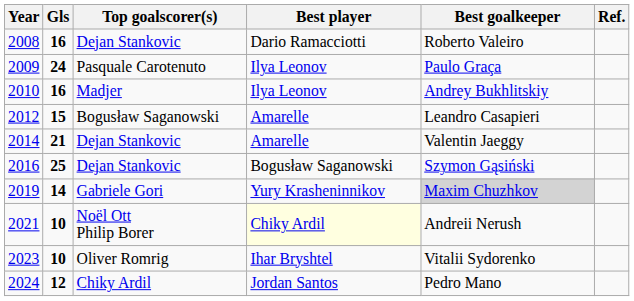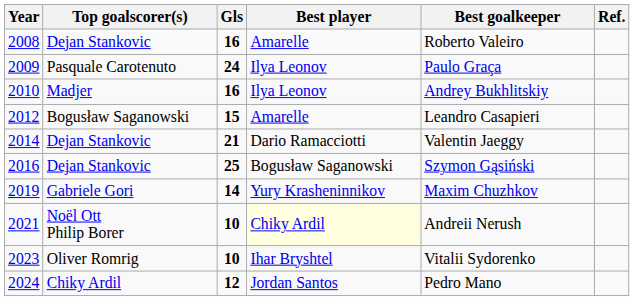columns swapped: Top goalscorer(s) <-> Gls
2008 | Best player: Dario Ramacciotti -> Amarelle
2014 | Best player: Amarelle -> Dario Ramacciotti
2019 | Best goalkeeper: lightgrey background -> no background
